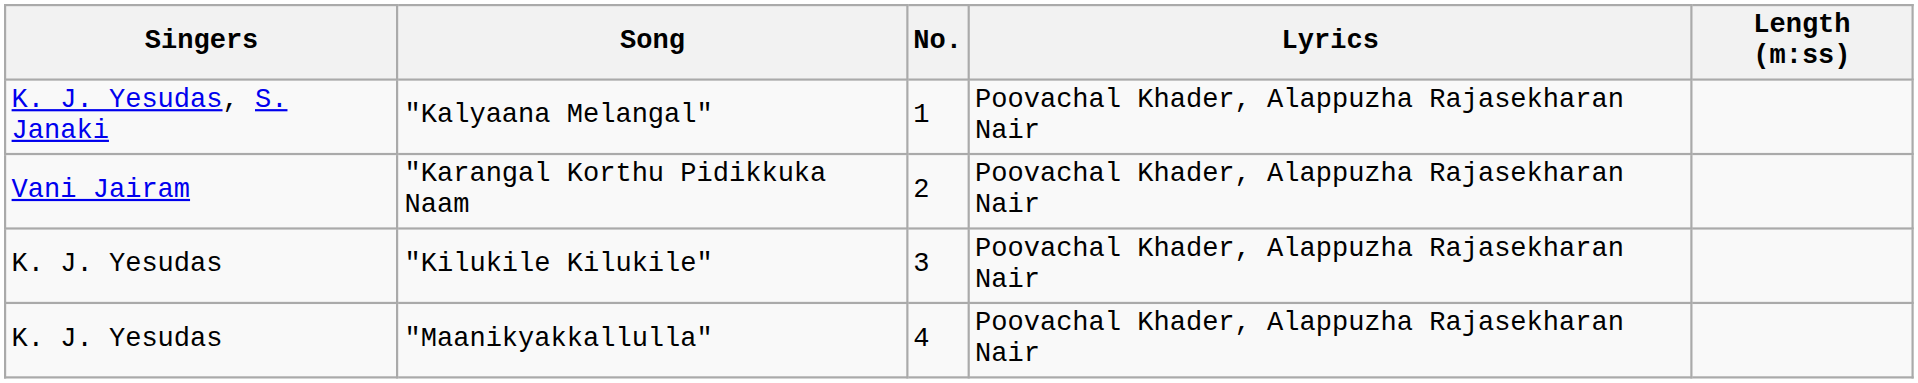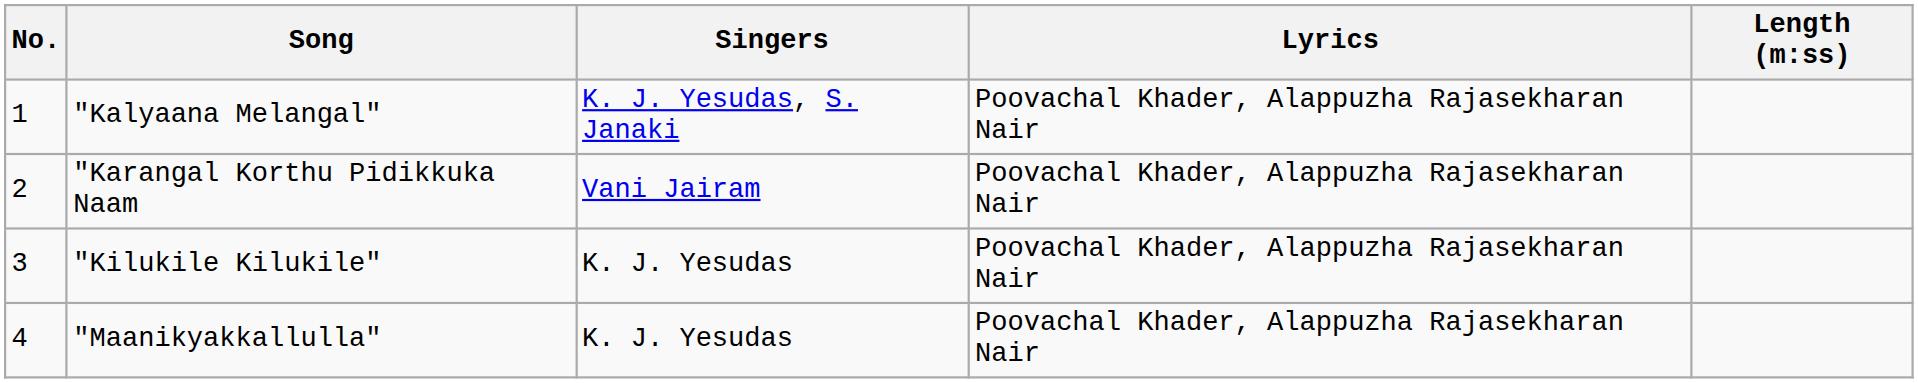columns swapped: No. <-> Singers
